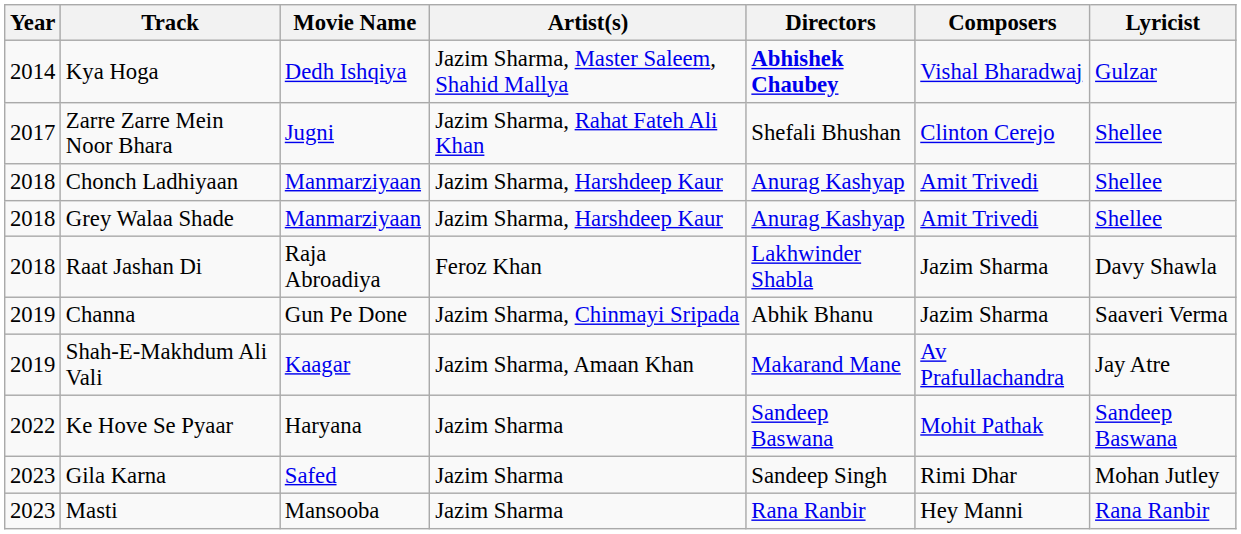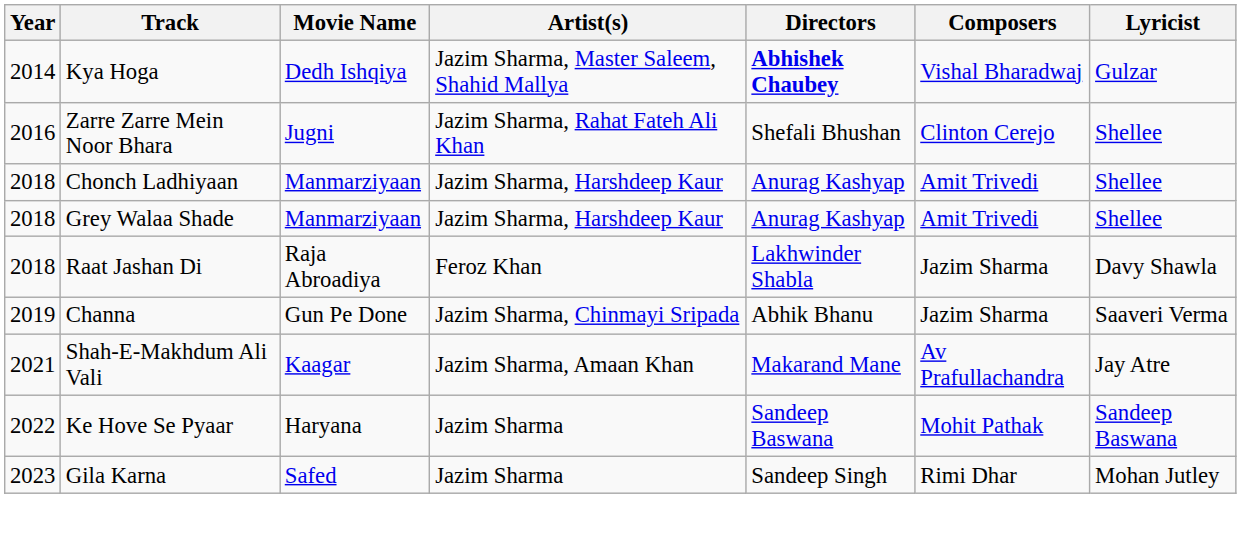Zarre Zarre Mein Noor Bhara | Year: 2017 -> 2016
Shah-E-Makhdum Ali Vali | Year: 2019 -> 2021
- row: 2023 | Masti | Mansooba | Jazim Sharma | Rana Ranbir | Hey Manni | Rana Ranbir
